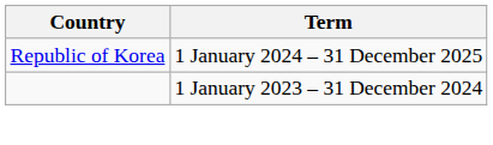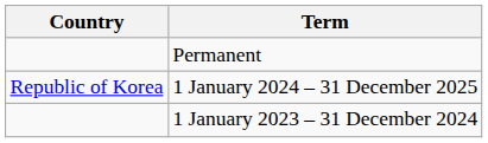+ row: Permanent
